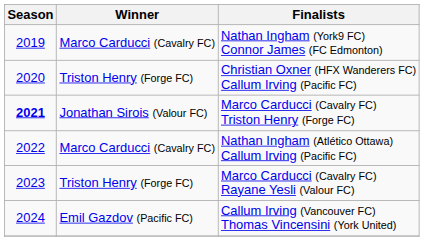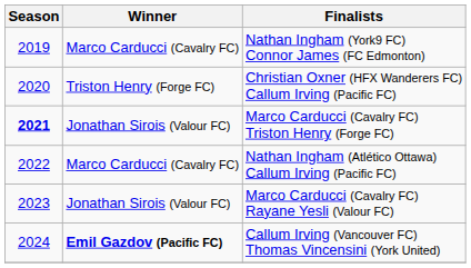Marco Carducci (Cavalry FC) Rayane Yesli (Valour FC) | Winner: Triston Henry (Forge FC) -> Jonathan Sirois (Valour FC)
Callum Irving (Vancouver FC) Thomas Vincensini (York United) | Winner: normal -> bold
